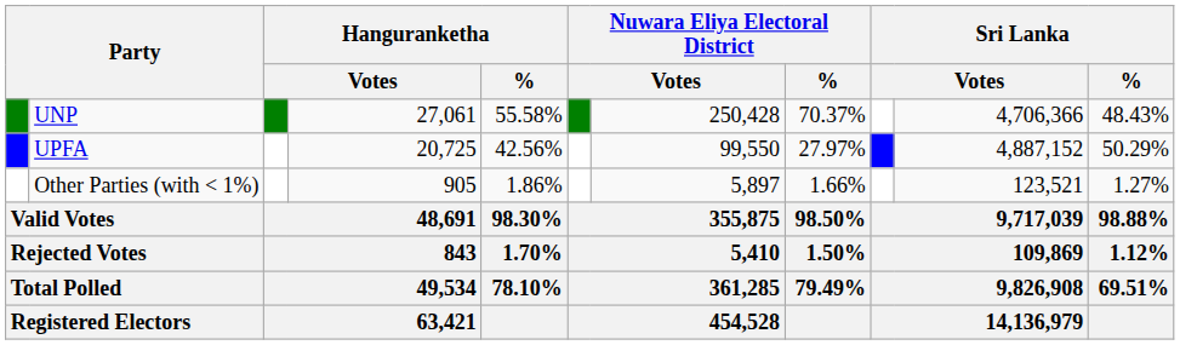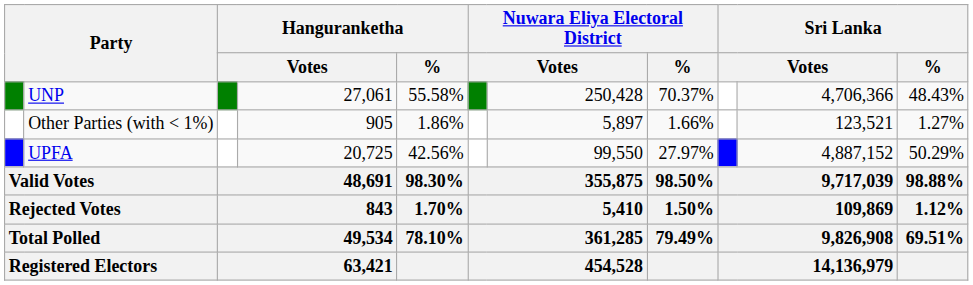rows swapped: UPFA <-> Other Parties (with < 1%)
